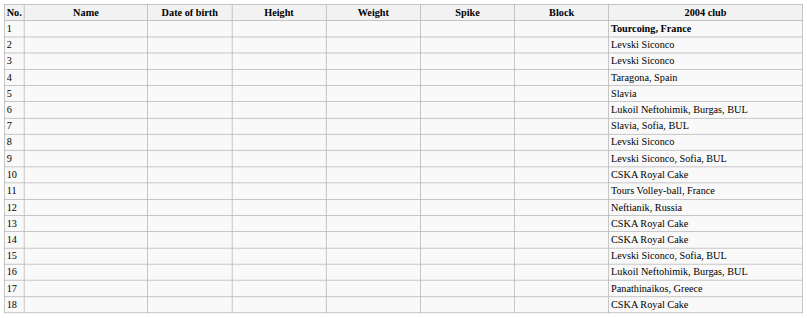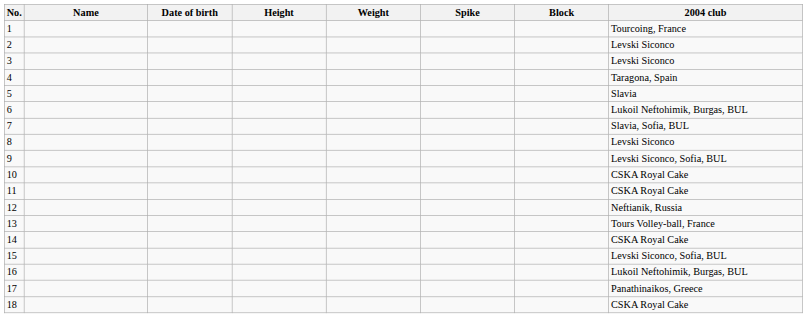1 | 2004 club: bold -> normal
11 | 2004 club: Tours Volley-ball, France -> CSKA Royal Cake
13 | 2004 club: CSKA Royal Cake -> Tours Volley-ball, France
